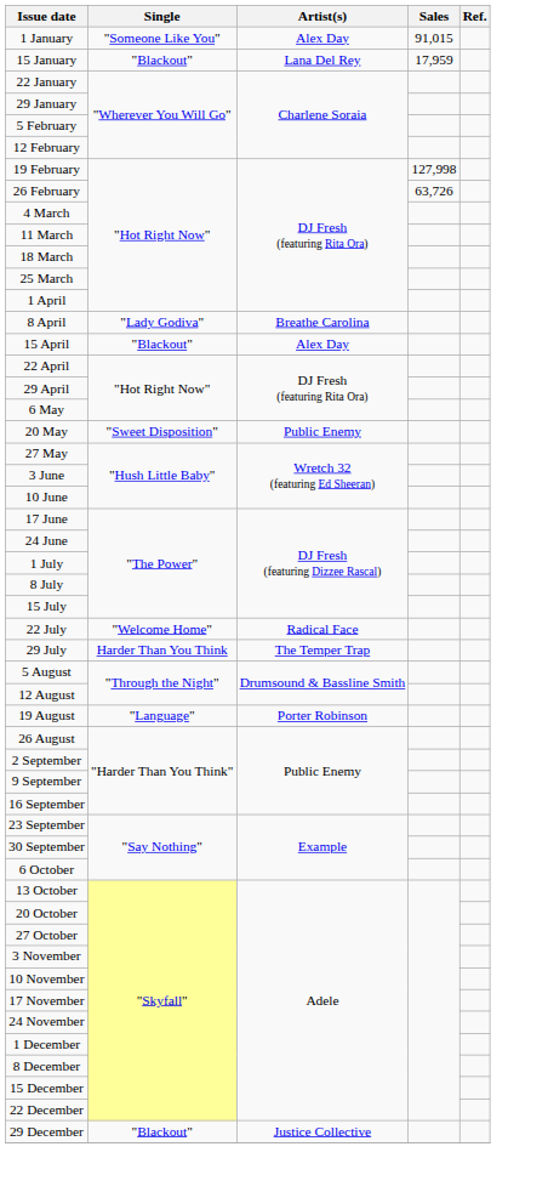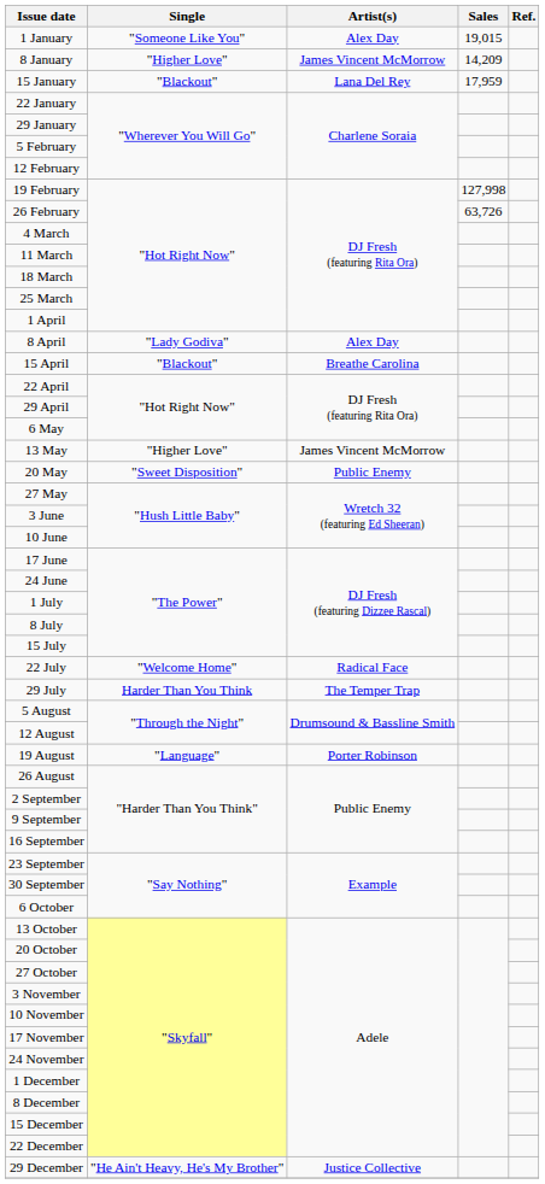1 January | Sales: 91,015 -> 19,015
+ row: 8 January | "Higher Love" | James Vincent McMorrow | 14,209
8 April | Artist(s): Breathe Carolina -> Alex Day
15 April | Artist(s): Alex Day -> Breathe Carolina
+ row: 13 May | "Higher Love" | James Vincent McMorrow
29 December | Single: "Blackout" -> "He Ain't Heavy, He's My Brother"
